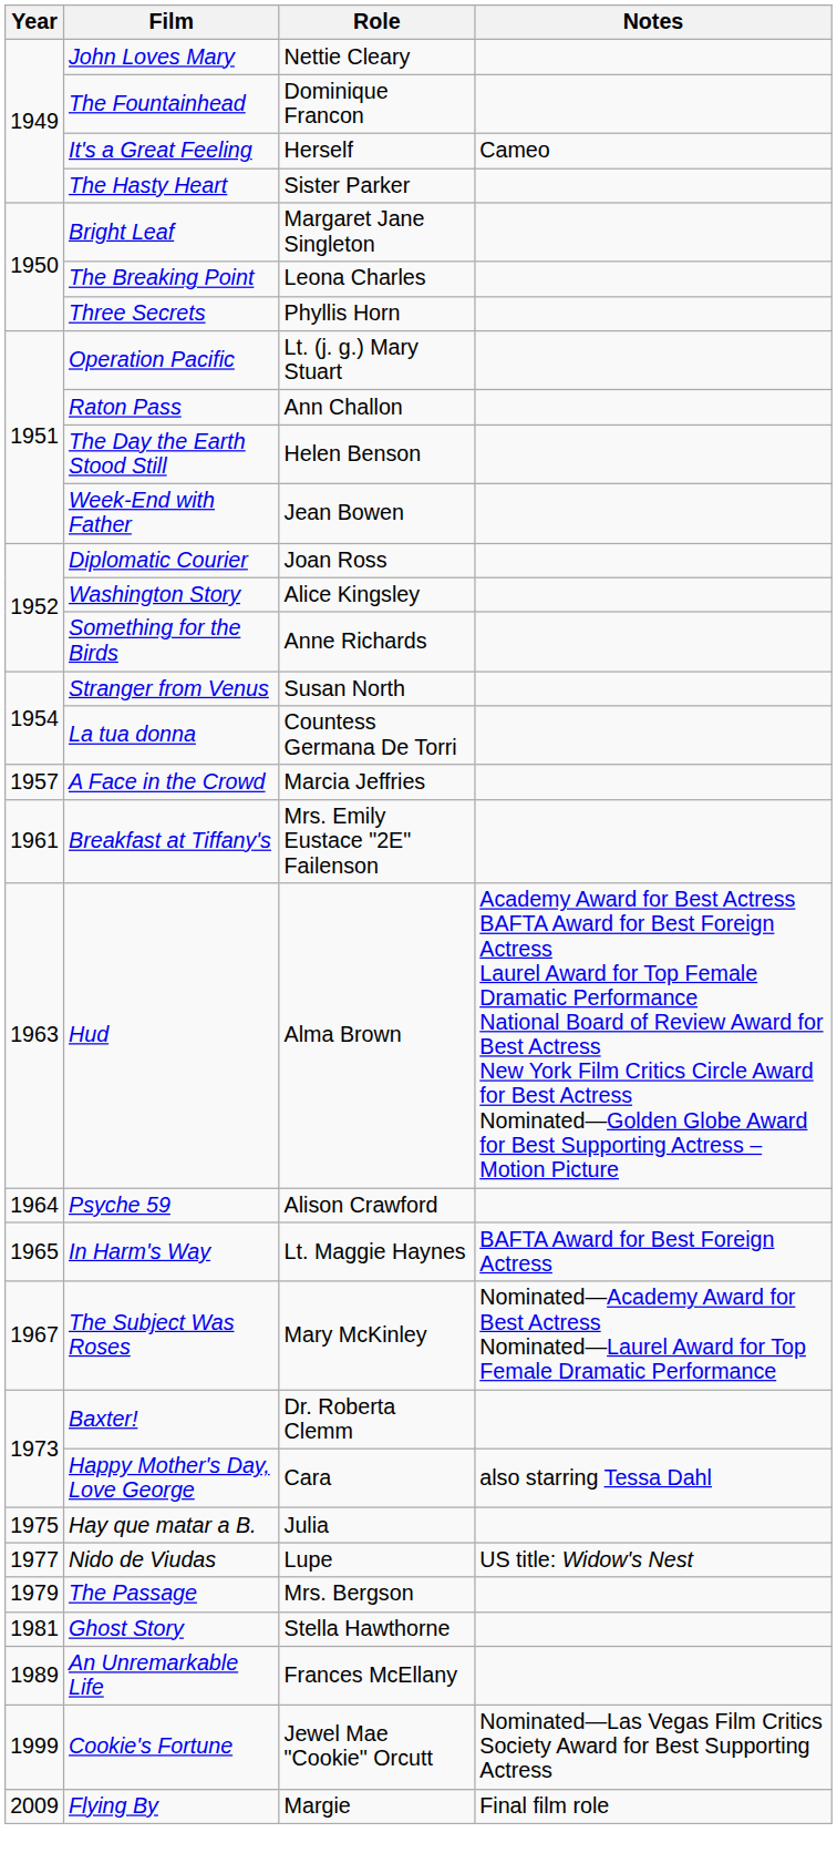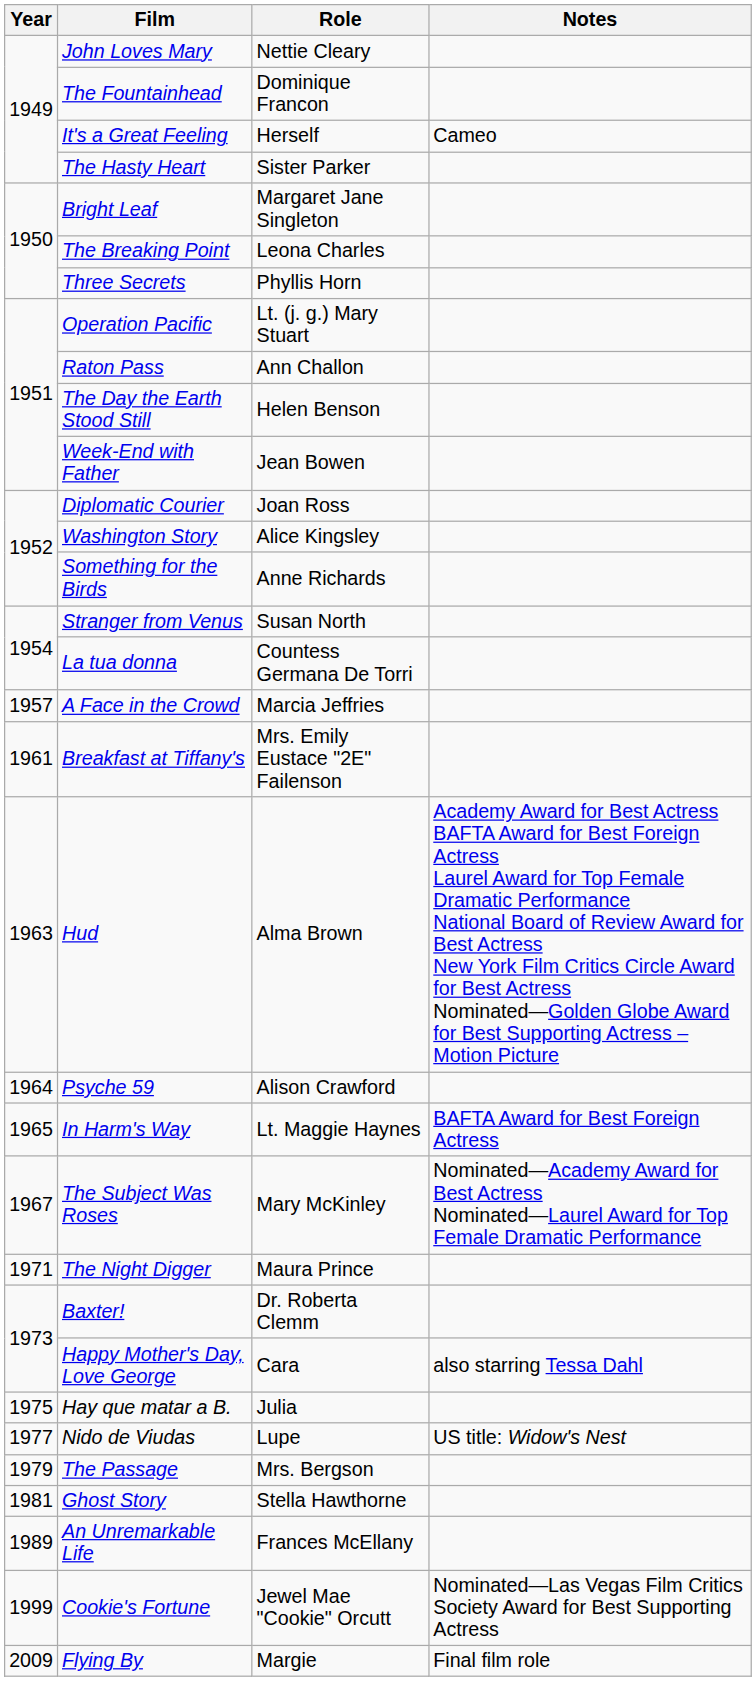+ row: 1971 | The Night Digger | Maura Prince
